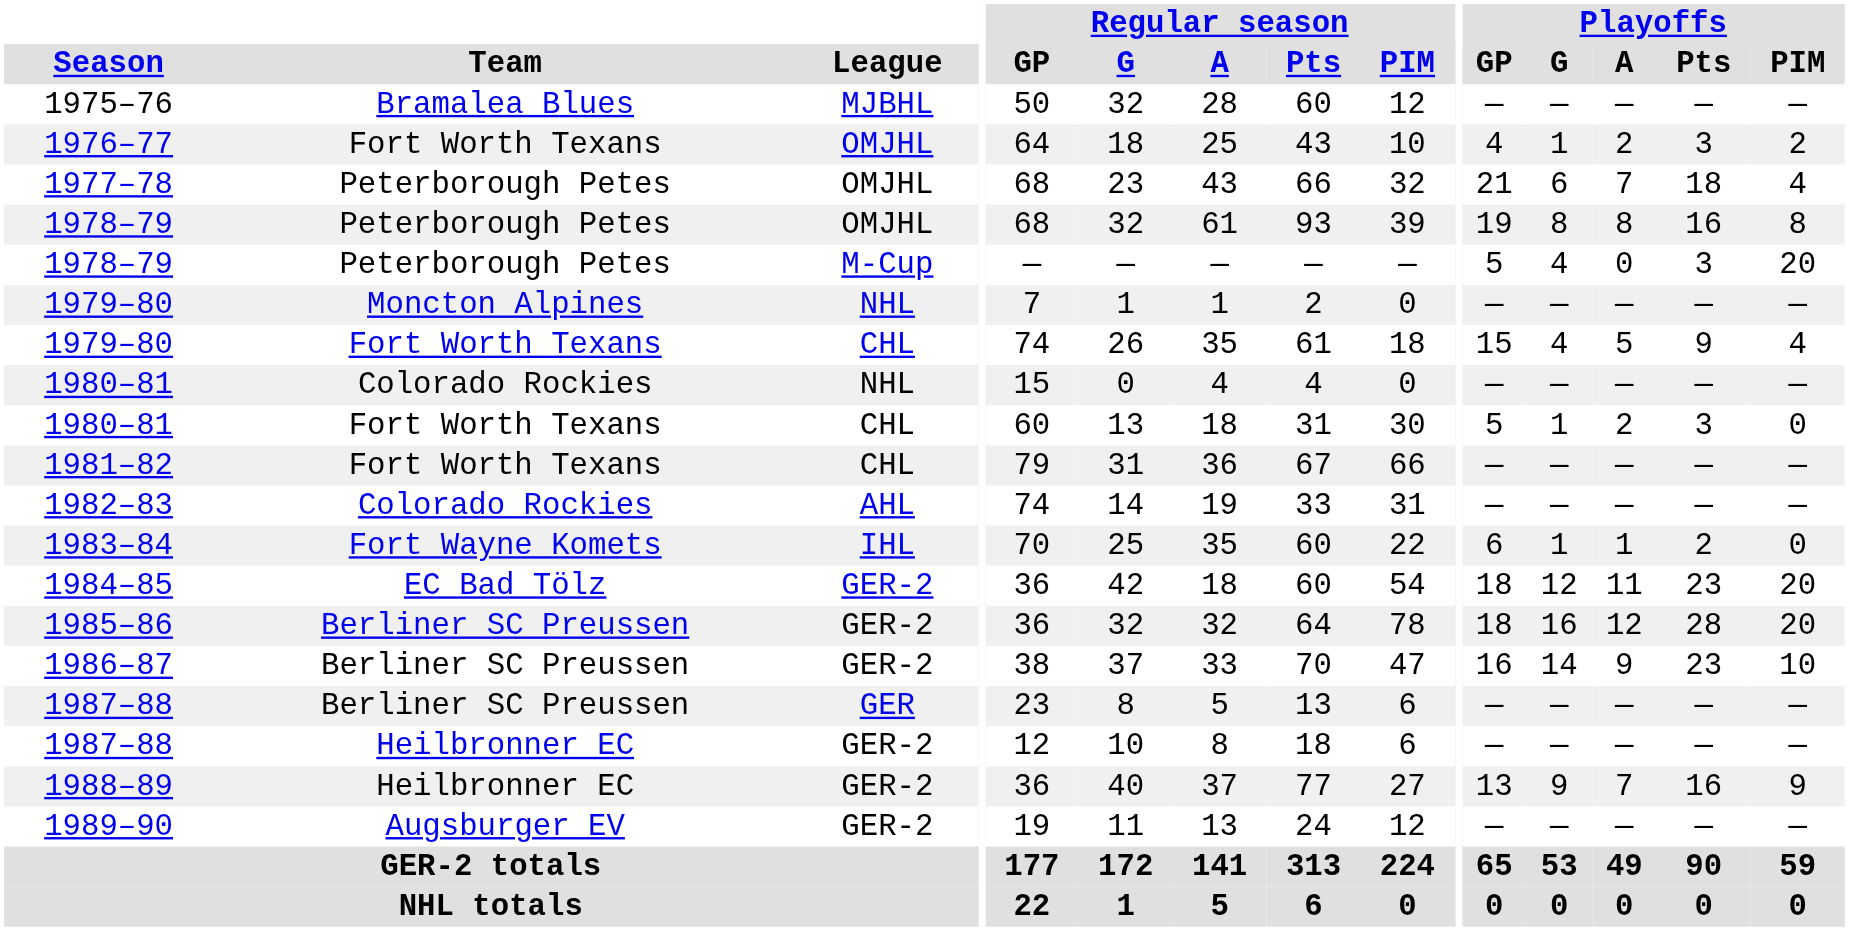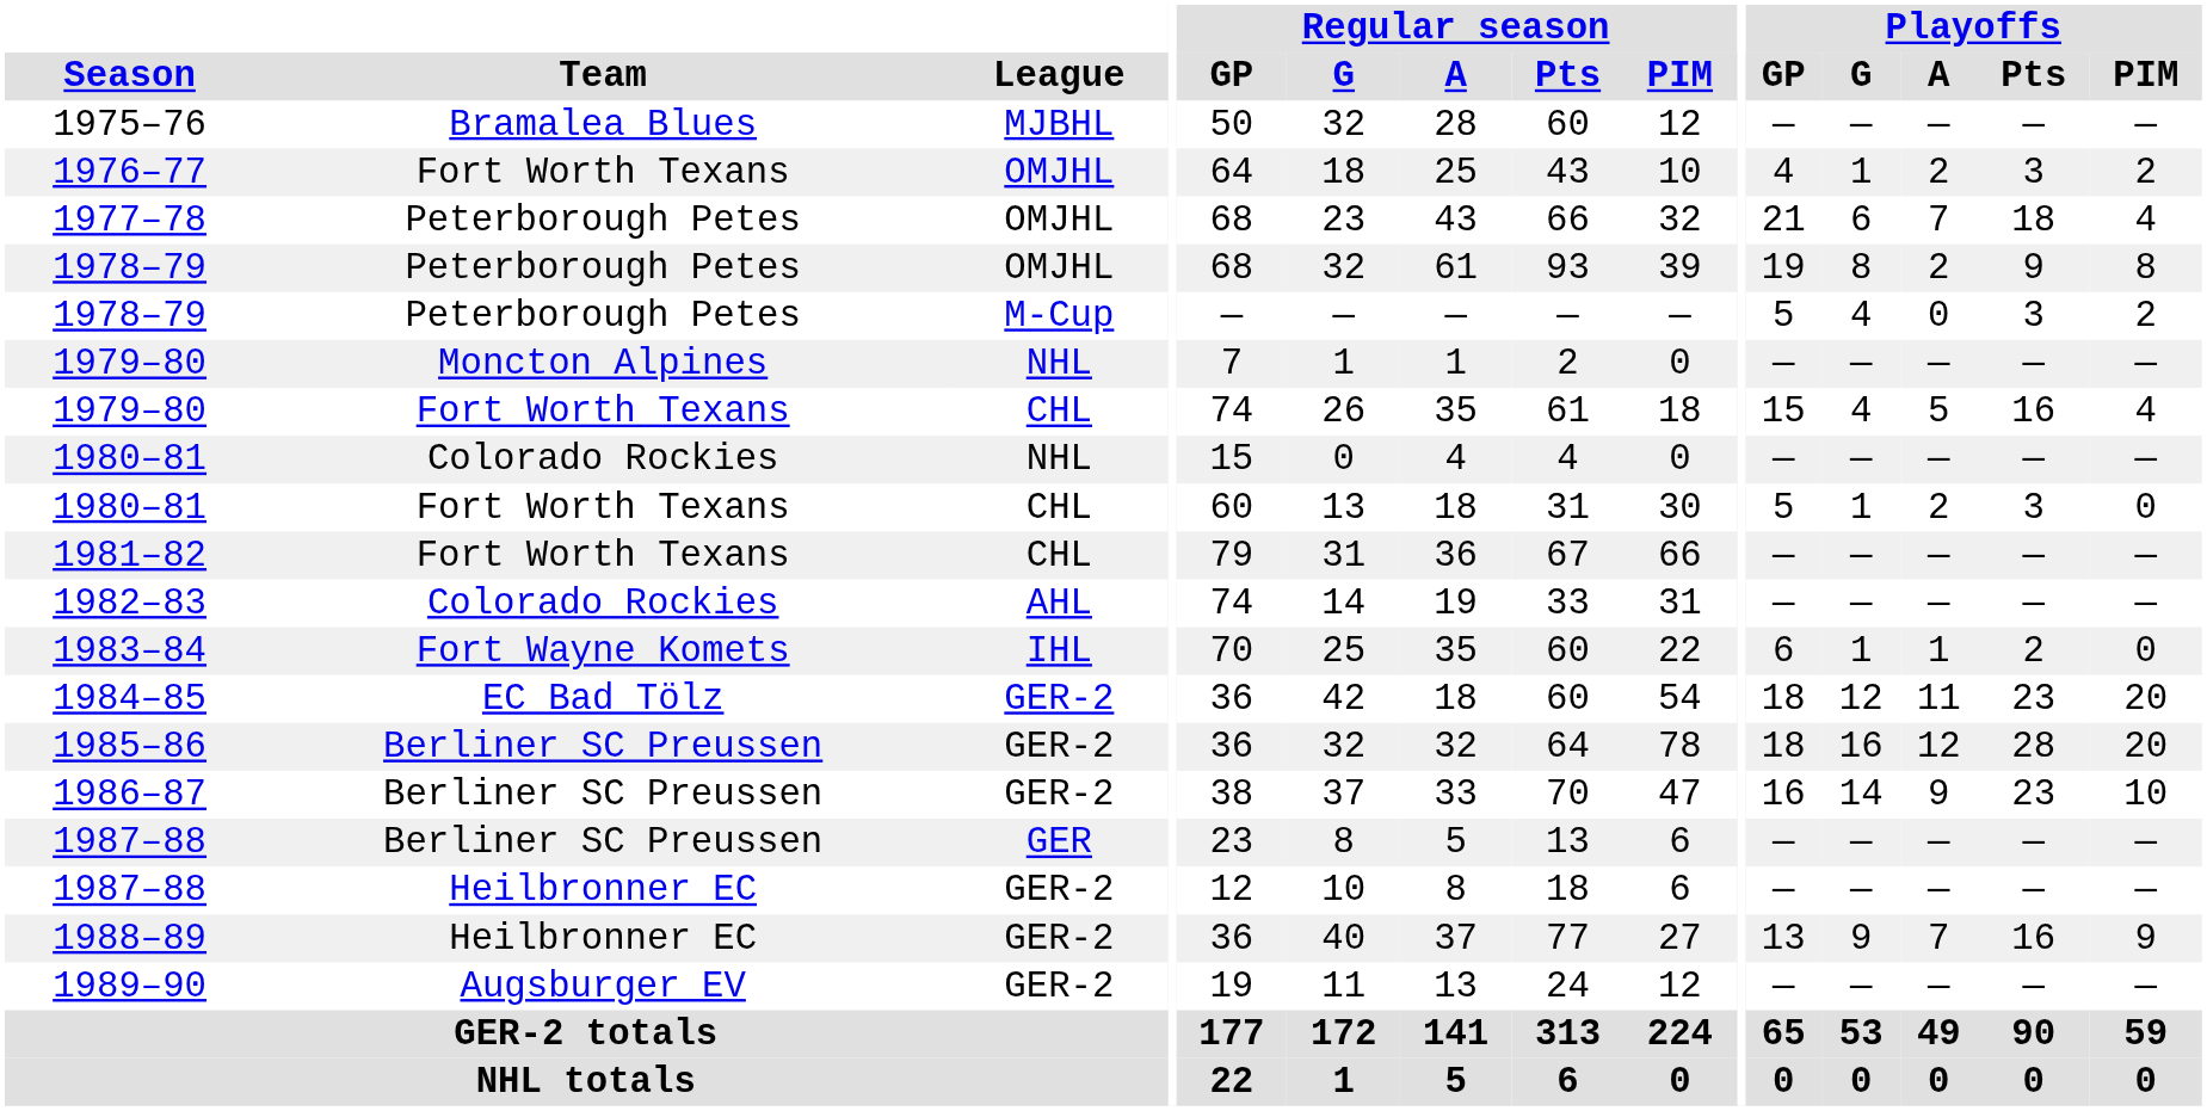1978–79 / OMJHL | Playoffs / A: 8 -> 2
1978–79 / OMJHL | Playoffs / Pts: 16 -> 9
1978–79 / M-Cup | Playoffs / PIM: 20 -> 2
1979–80 / CHL | Playoffs / Pts: 9 -> 16
